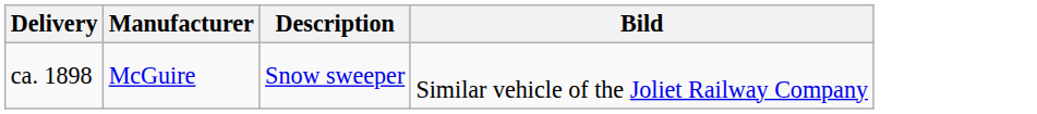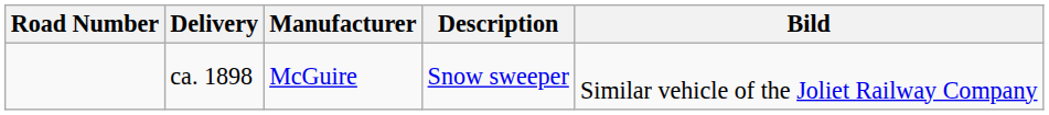+ column: Road Number
